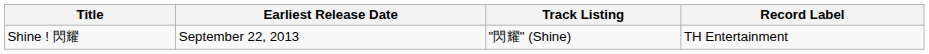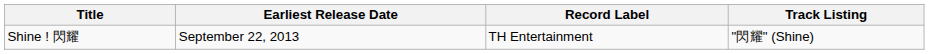columns swapped: Track Listing <-> Record Label
